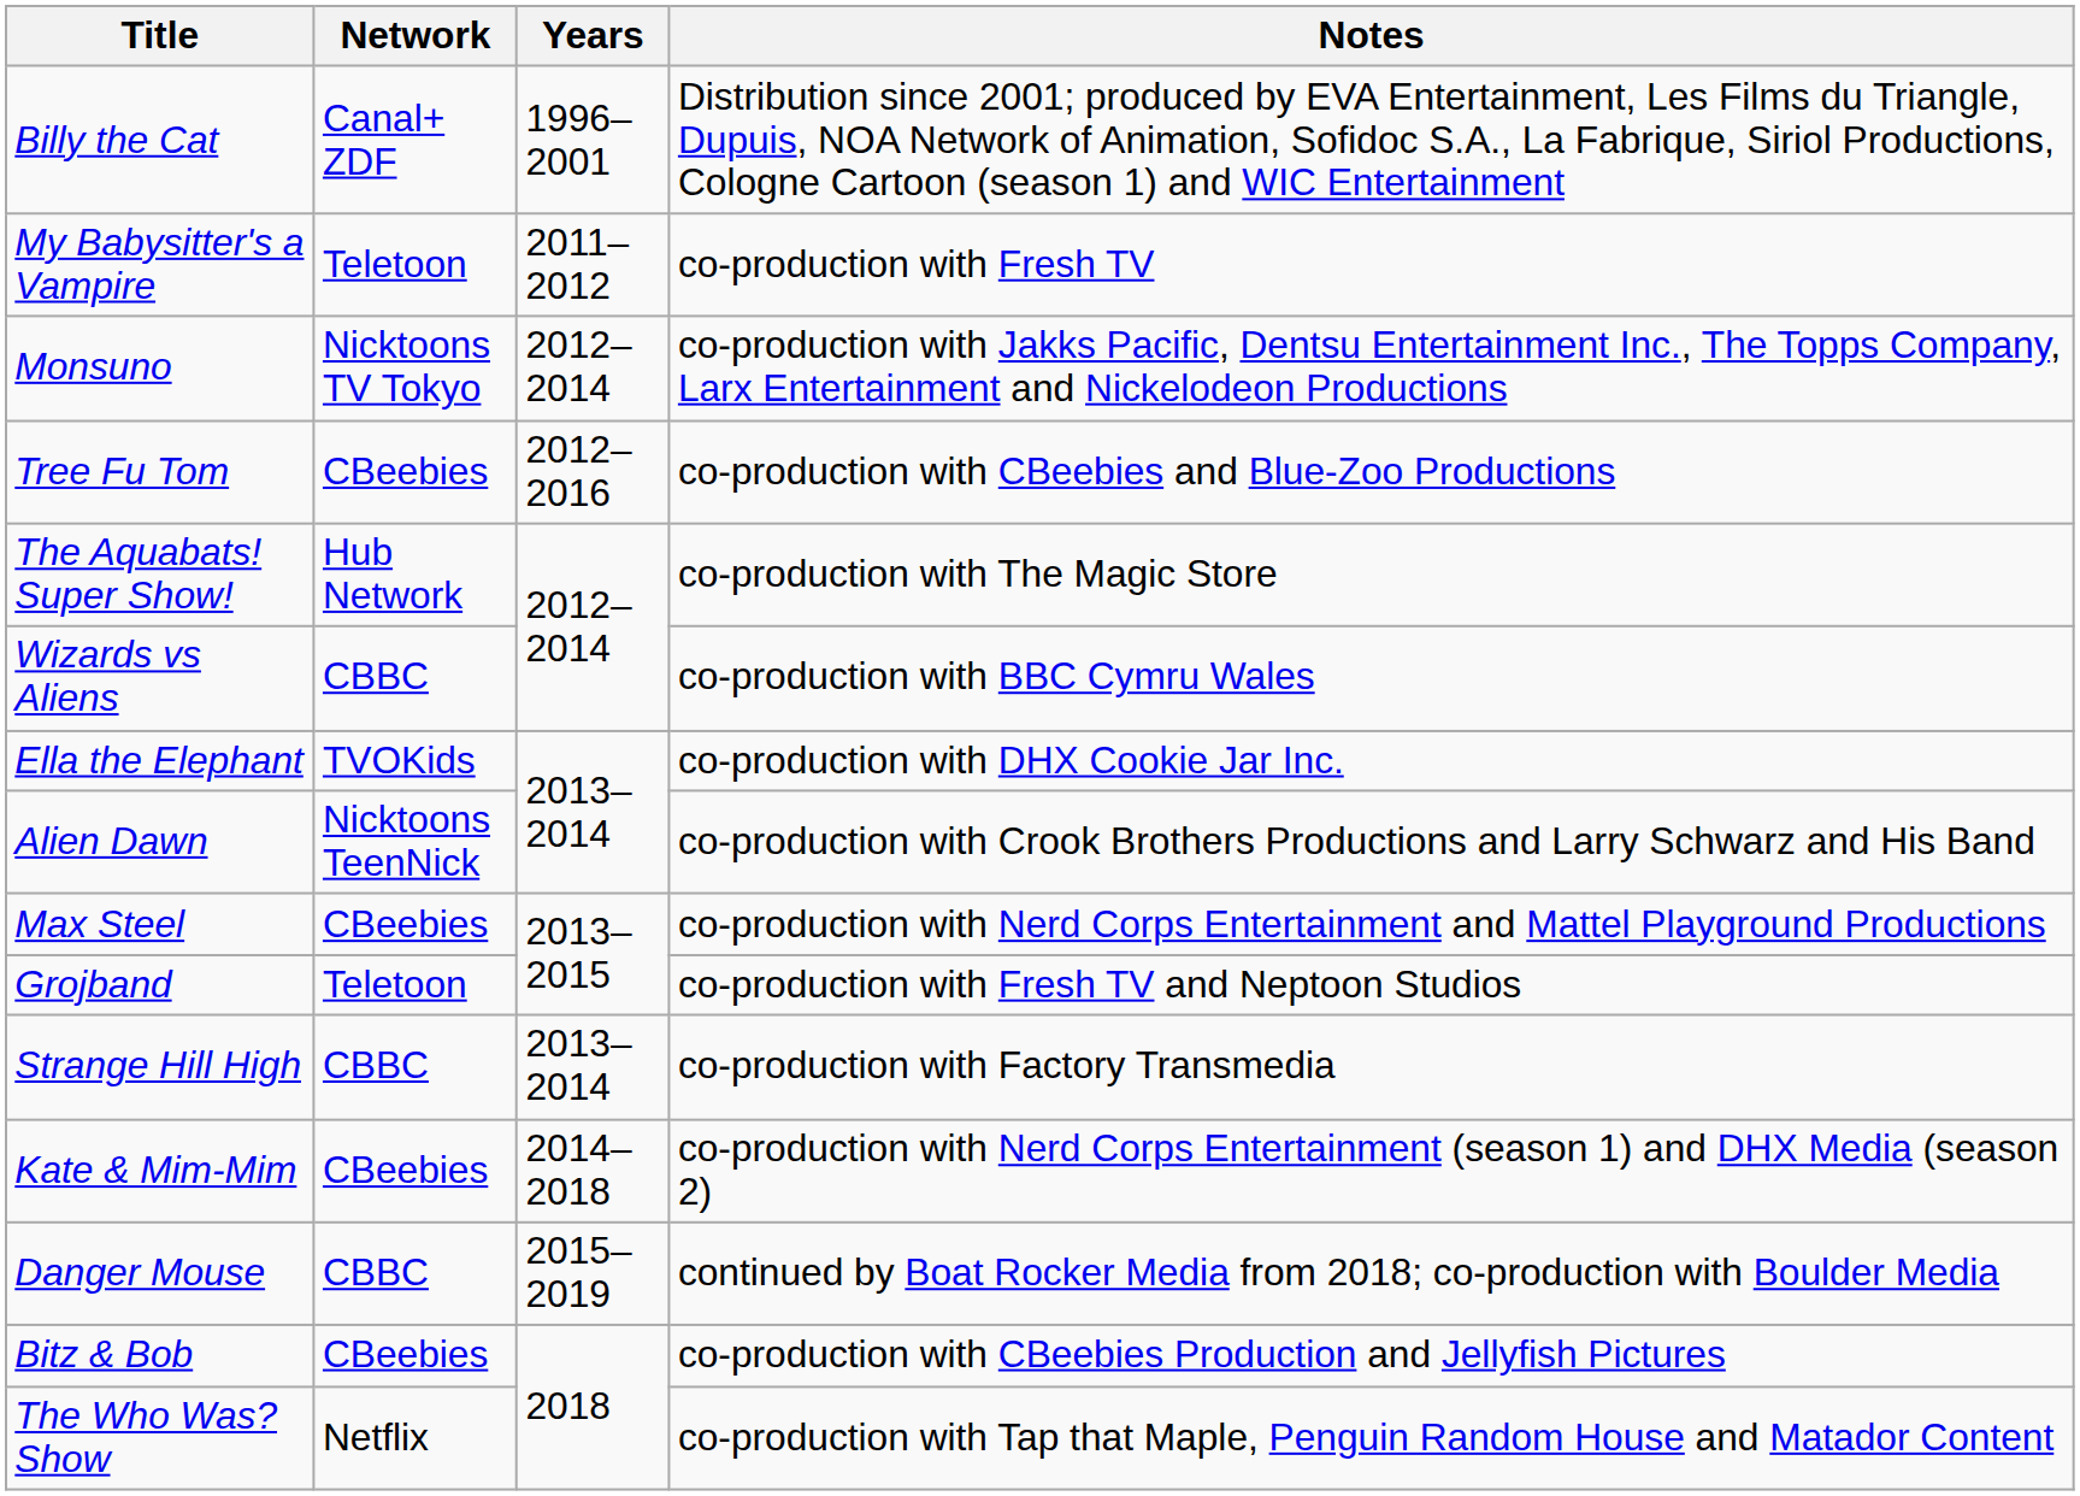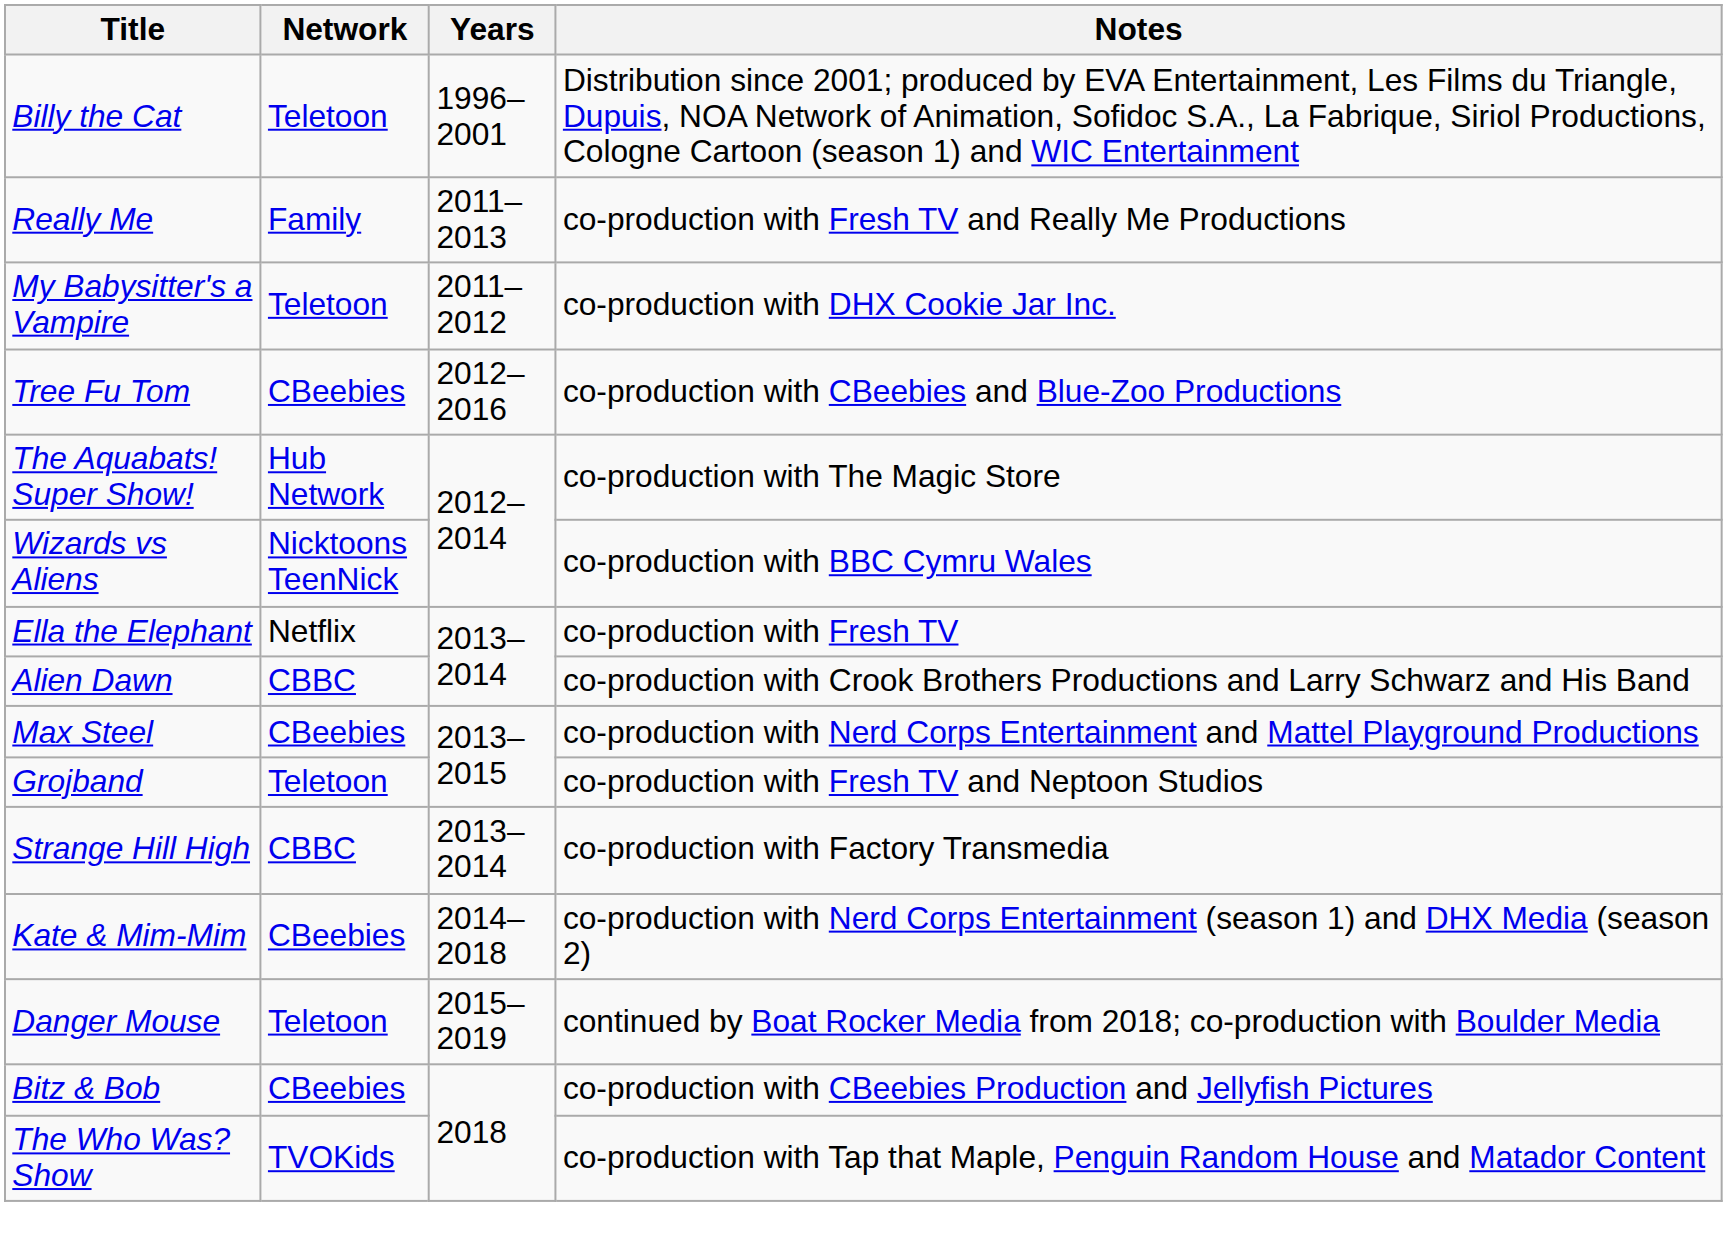Billy the Cat | Network: Canal+ ZDF -> Teletoon
+ row: Really Me | Family | 2011–2013 | co-production with Fresh TV and Really Me Productions
My Babysitter's a Vampire | Notes: co-production with Fresh TV -> co-production with DHX Cookie Jar Inc.
- row: Monsuno | Nicktoons TV Tokyo | 2012–2014 | co-production with Jakks Pacific, Dentsu Entertainment Inc., The Topps Company, Larx Entertainment and Nickelodeon Productions
Wizards vs Aliens | Network: CBBC -> Nicktoons TeenNick
Ella the Elephant | Network: TVOKids -> Netflix
Ella the Elephant | Notes: co-production with DHX Cookie Jar Inc. -> co-production with Fresh TV
Alien Dawn | Network: Nicktoons TeenNick -> CBBC
Danger Mouse | Network: CBBC -> Teletoon
The Who Was? Show | Network: Netflix -> TVOKids
